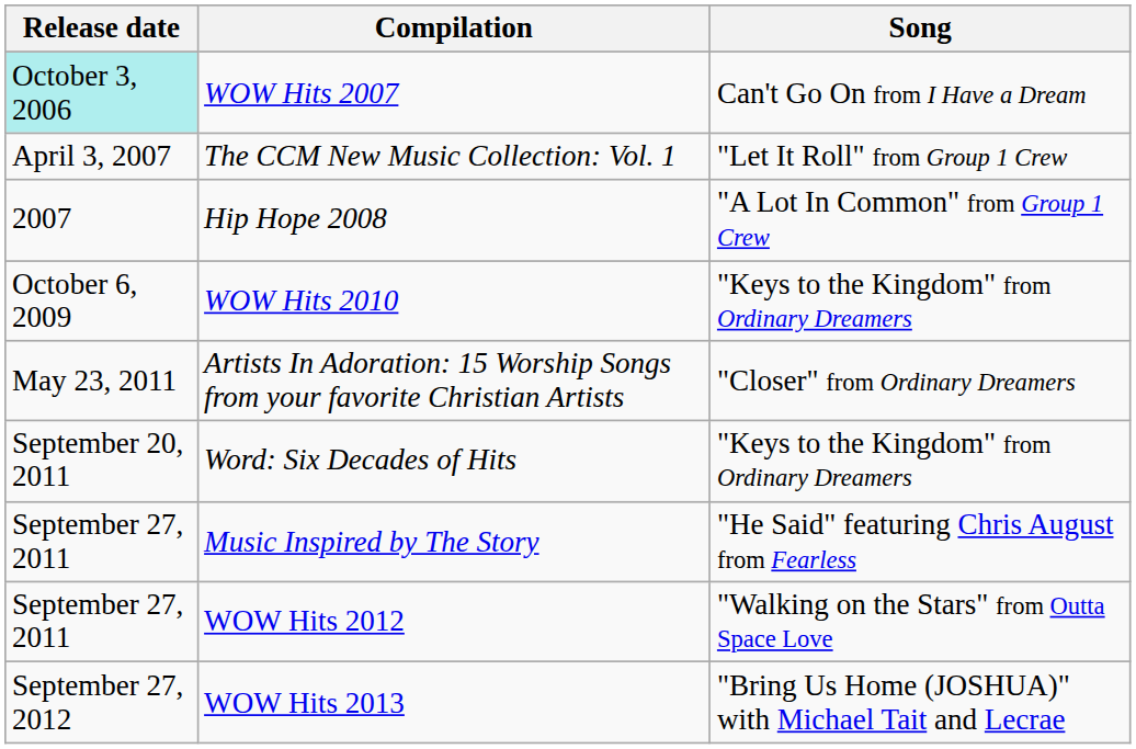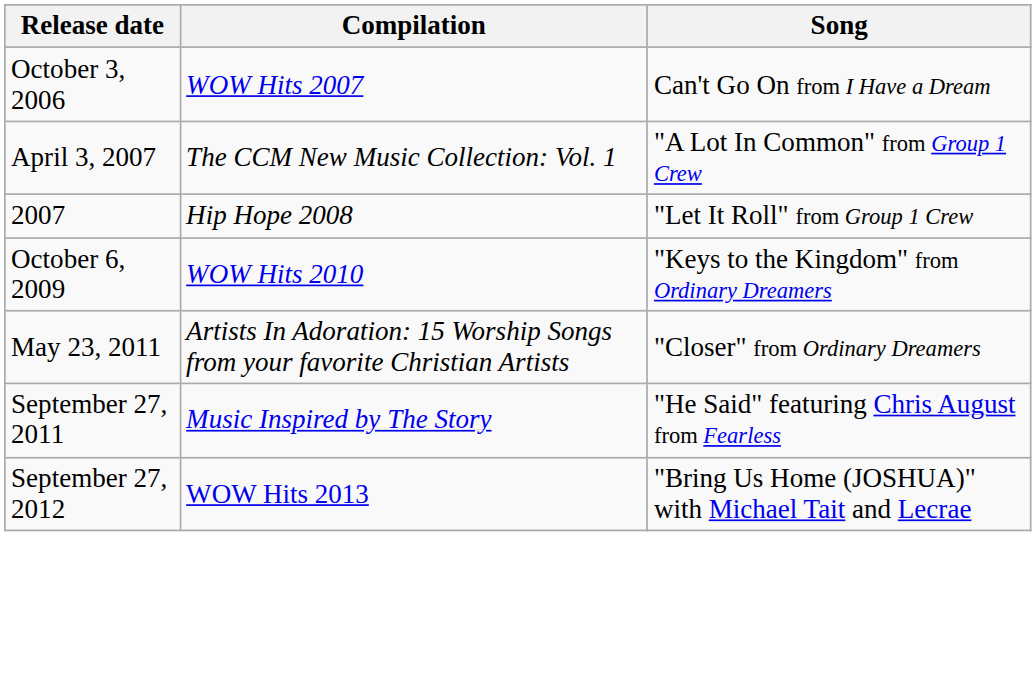WOW Hits 2007 | Release date: paleturquoise background -> no background
The CCM New Music Collection: Vol. 1 | Song: "Let It Roll" from Group 1 Crew -> "A Lot In Common" from Group 1 Crew
Hip Hope 2008 | Song: "A Lot In Common" from Group 1 Crew -> "Let It Roll" from Group 1 Crew
- row: September 20, 2011 | Word: Six Decades of Hits | "Keys to the Kingdom" from Ordinary Dreamers
- row: September 27, 2011 | WOW Hits 2012 | "Walking on the Stars" from Outta Space Love
